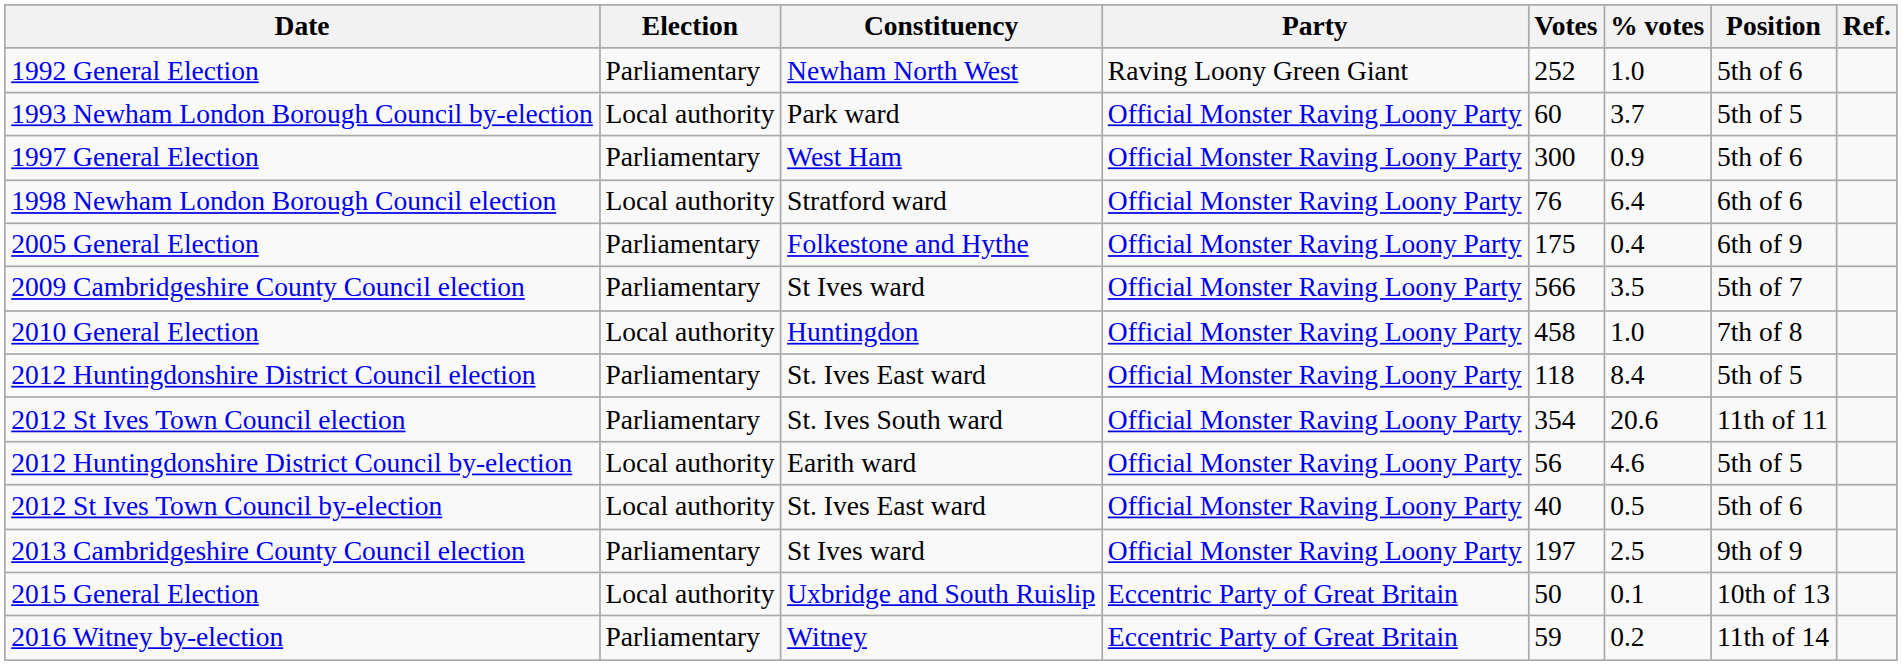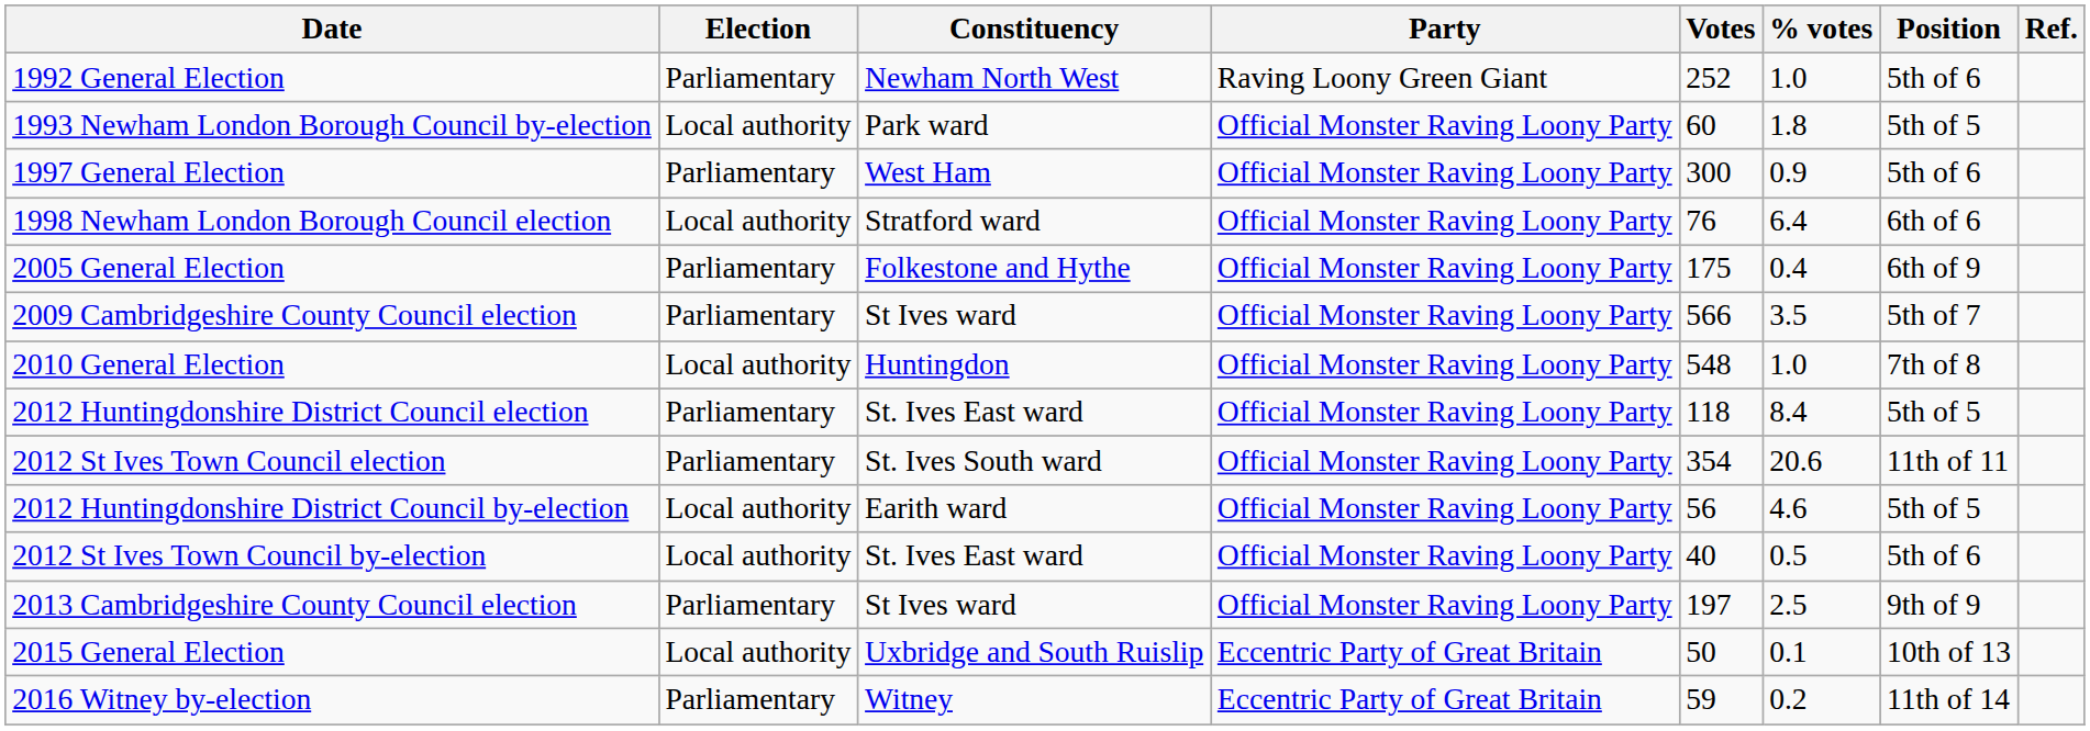1993 Newham London Borough Council by-election | % votes: 3.7 -> 1.8
2010 General Election | Votes: 458 -> 548
